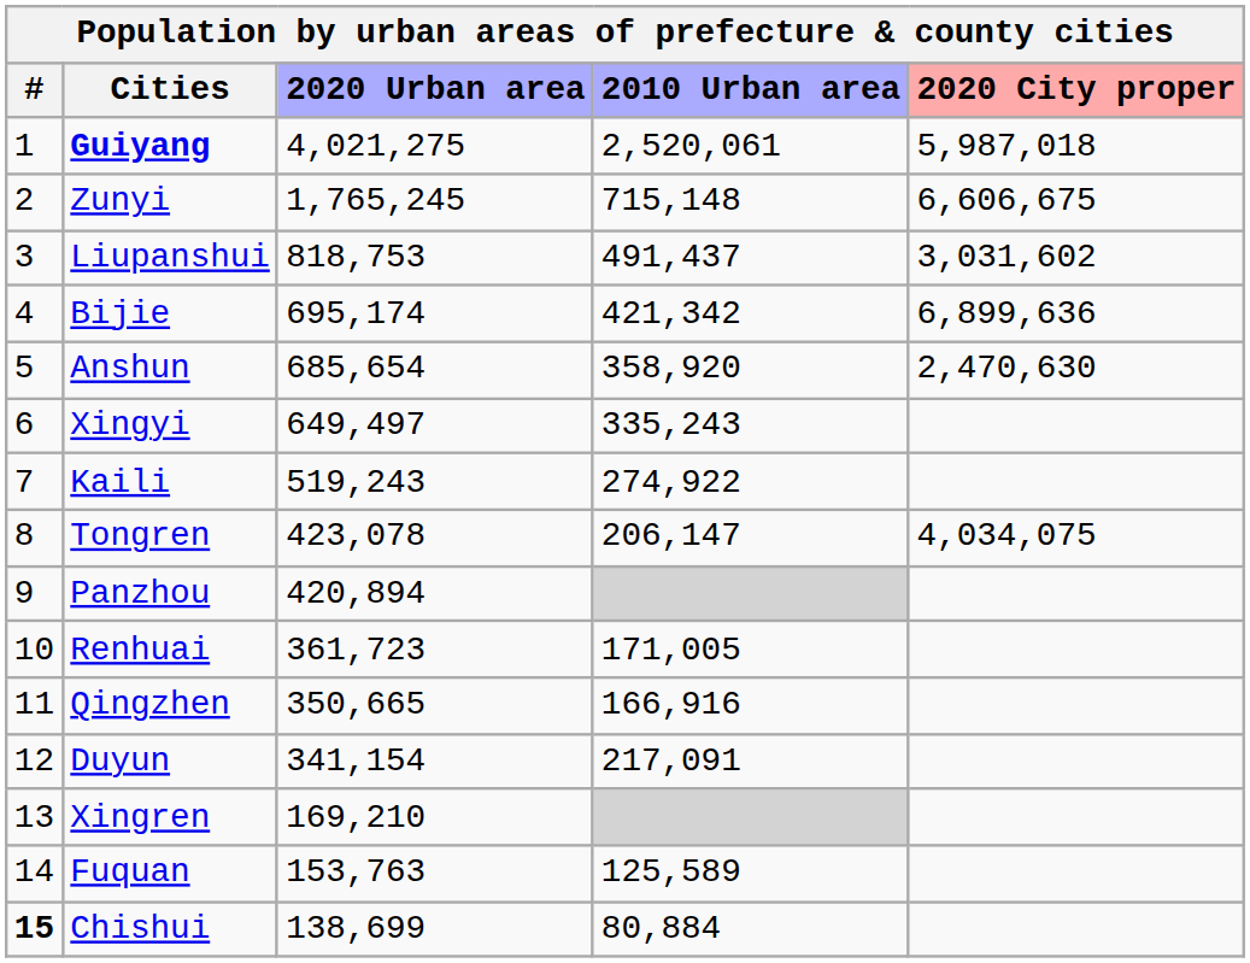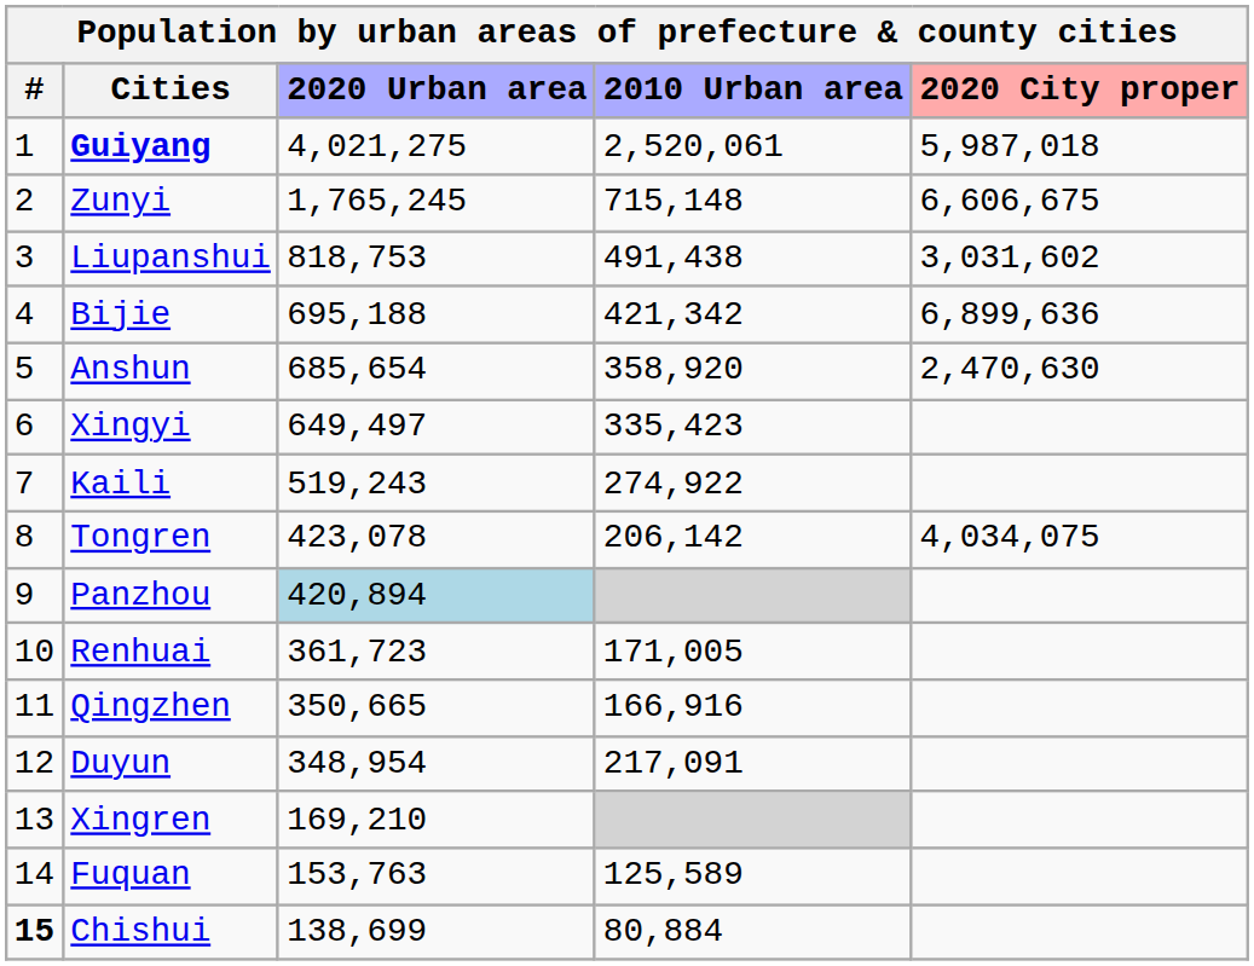Liupanshui | 2010 Urban area: 491,437 -> 491,438
Bijie | 2020 Urban area: 695,174 -> 695,188
Xingyi | 2010 Urban area: 335,243 -> 335,423
Tongren | 2010 Urban area: 206,147 -> 206,142
Panzhou | 2020 Urban area: no background -> lightblue background
Duyun | 2020 Urban area: 341,154 -> 348,954
